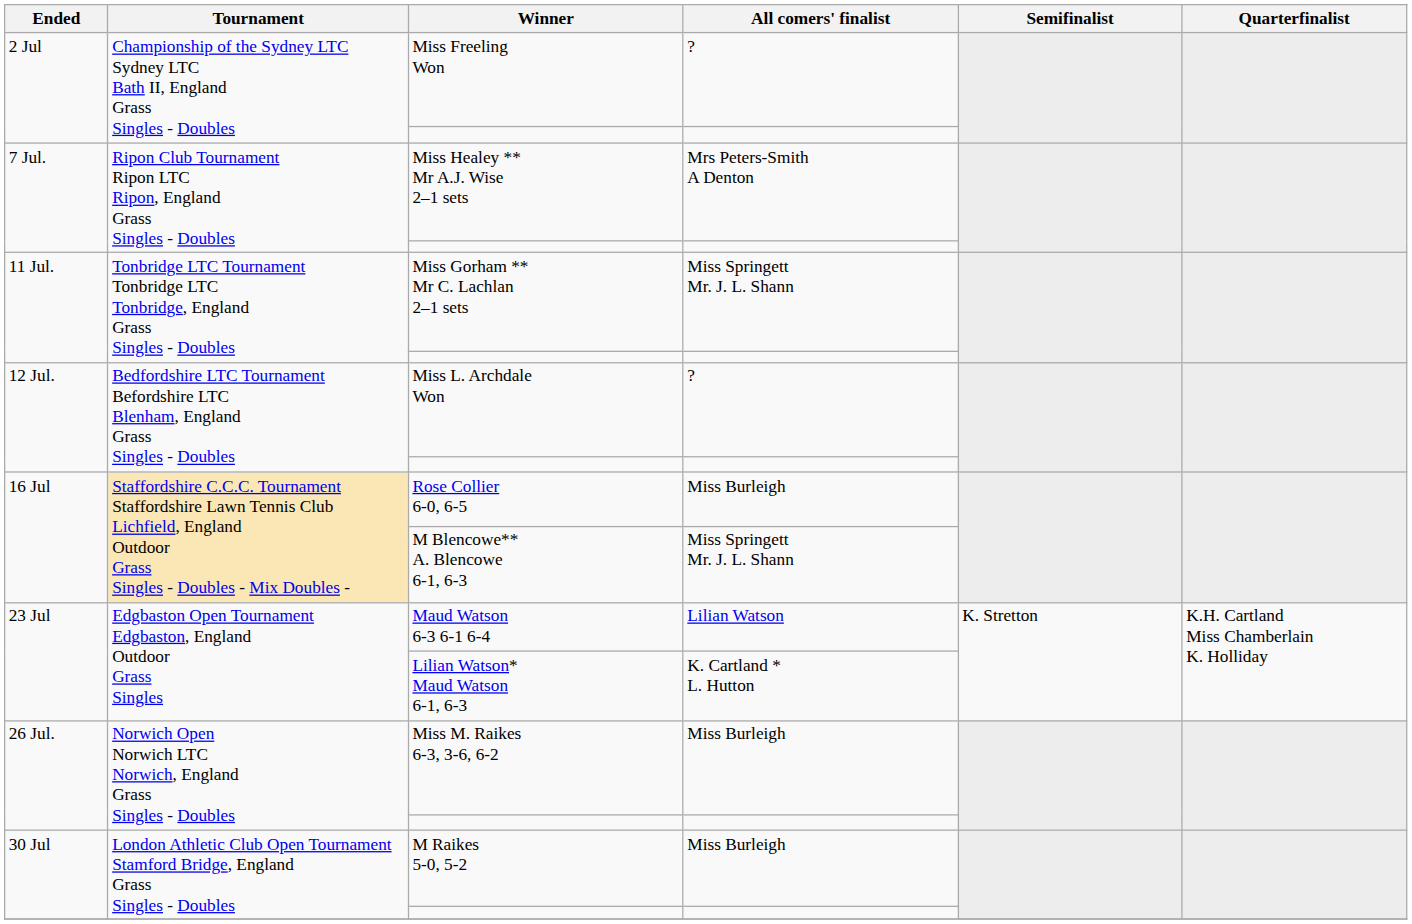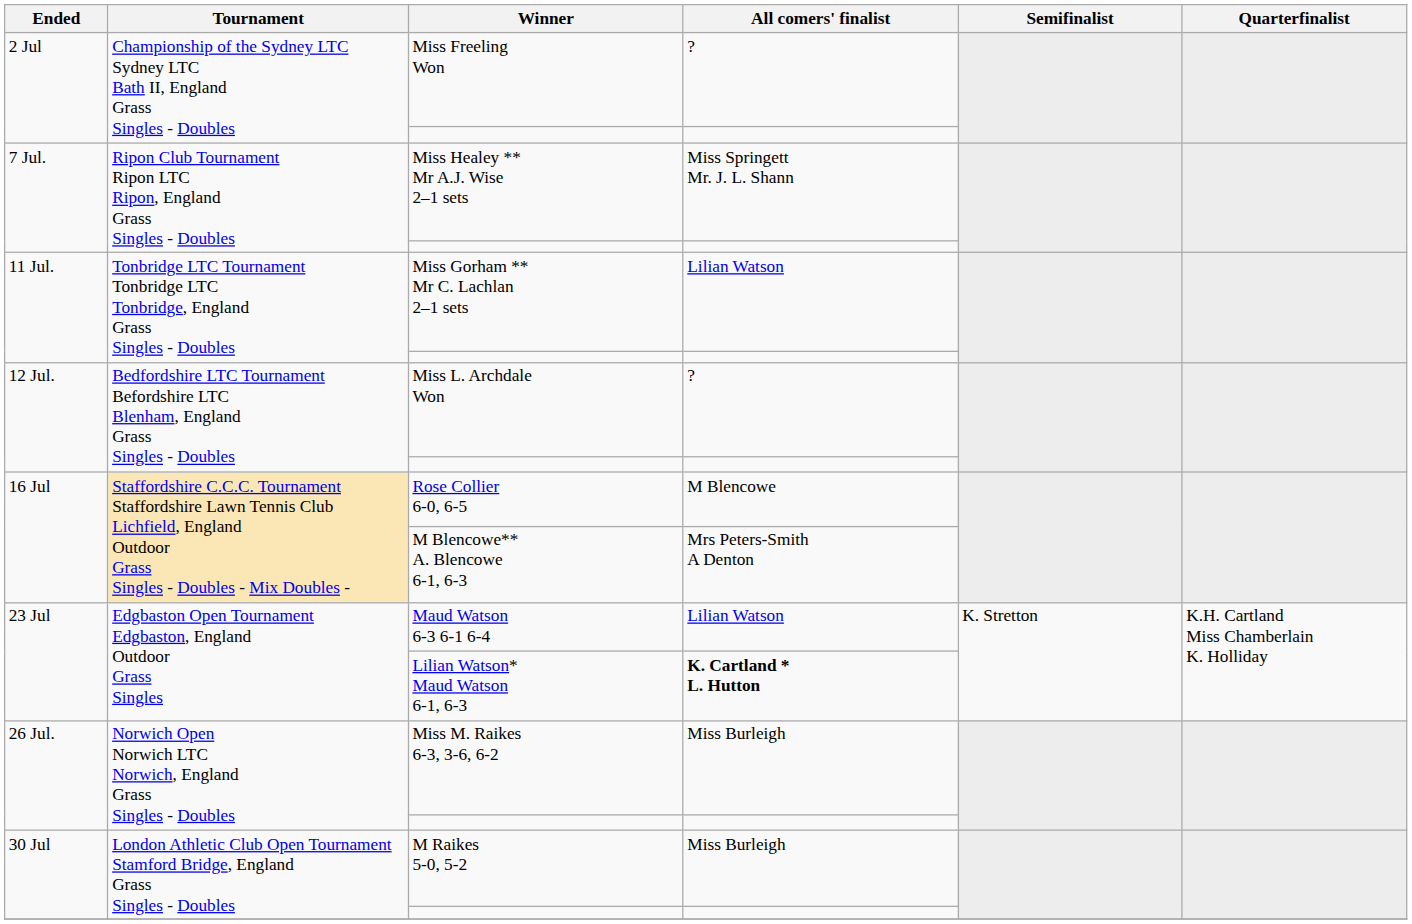Miss Healey ** Mr A.J. Wise 2–1 sets | All comers' finalist: Mrs Peters-Smith A Denton -> Miss Springett Mr. J. L. Shann
Miss Gorham ** Mr C. Lachlan 2–1 sets | All comers' finalist: Miss Springett Mr. J. L. Shann -> Lilian Watson
Rose Collier 6-0, 6-5 | All comers' finalist: Miss Burleigh -> M Blencowe
M Blencowe** A. Blencowe 6-1, 6-3 | All comers' finalist: Miss Springett Mr. J. L. Shann -> Mrs Peters-Smith A Denton
Lilian Watson* Maud Watson 6-1, 6-3 | All comers' finalist: normal -> bold
